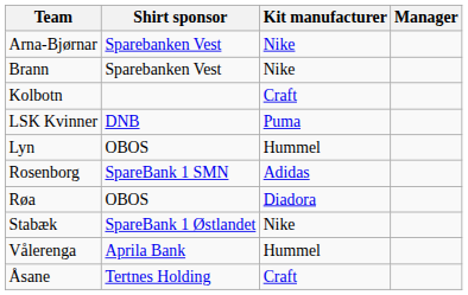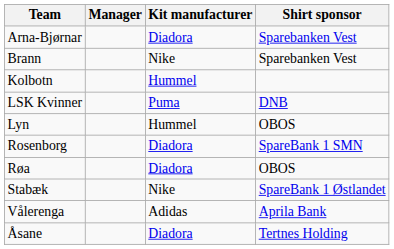columns swapped: Manager <-> Shirt sponsor
Arna-Bjørnar | Kit manufacturer: Nike -> Diadora
Kolbotn | Kit manufacturer: Craft -> Hummel
Rosenborg | Kit manufacturer: Adidas -> Diadora
Vålerenga | Kit manufacturer: Hummel -> Adidas
Åsane | Kit manufacturer: Craft -> Diadora
